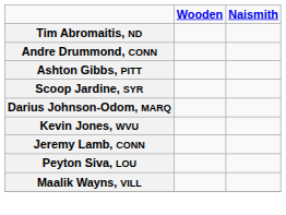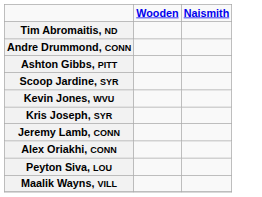- row: Darius Johnson-Odom, MARQ
+ row: Kris Joseph, SYR
+ row: Alex Oriakhi, CONN
